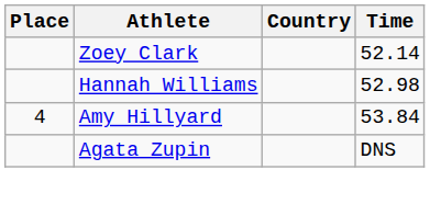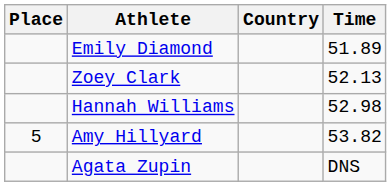+ row: Emily Diamond | 51.89
Zoey Clark | Time: 52.14 -> 52.13
Amy Hillyard | Place: 4 -> 5
Amy Hillyard | Time: 53.84 -> 53.82
